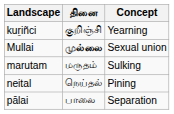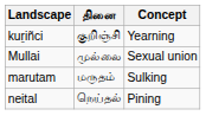Mullai | தினை: bold -> normal
- row: pālai | பாலை | Separation
